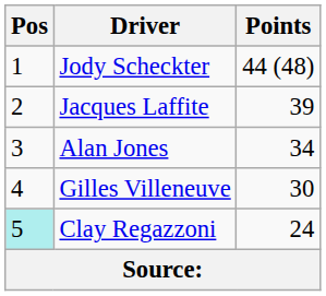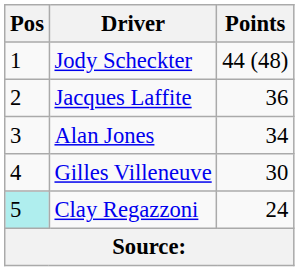Jacques Laffite | Points: 39 -> 36
